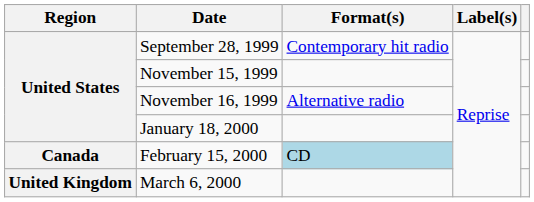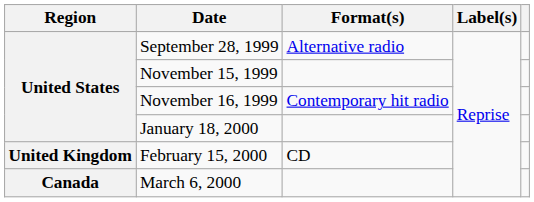September 28, 1999 | Format(s): Contemporary hit radio -> Alternative radio
November 16, 1999 | Format(s): Alternative radio -> Contemporary hit radio
February 15, 2000 | Region: Canada -> United Kingdom
February 15, 2000 | Format(s): lightblue background -> no background
March 6, 2000 | Region: United Kingdom -> Canada
